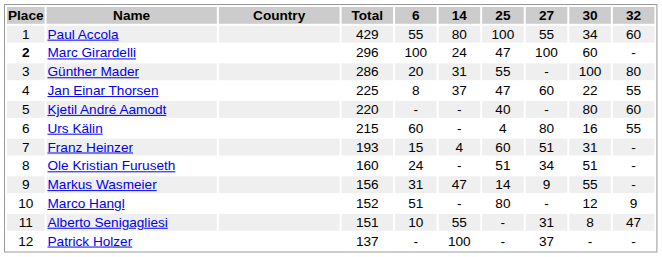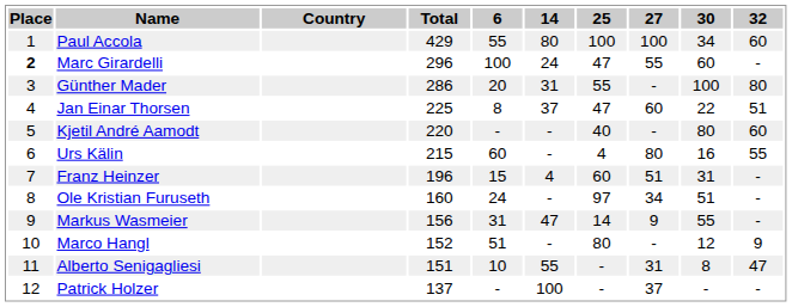Paul Accola | 27: 55 -> 100
Marc Girardelli | 27: 100 -> 55
Jan Einar Thorsen | 32: 55 -> 51
Franz Heinzer | Total: 193 -> 196
Ole Kristian Furuseth | 25: 51 -> 97
